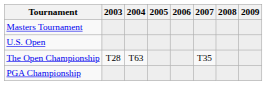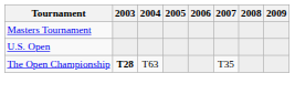The Open Championship | 2003: normal -> bold
- row: PGA Championship
